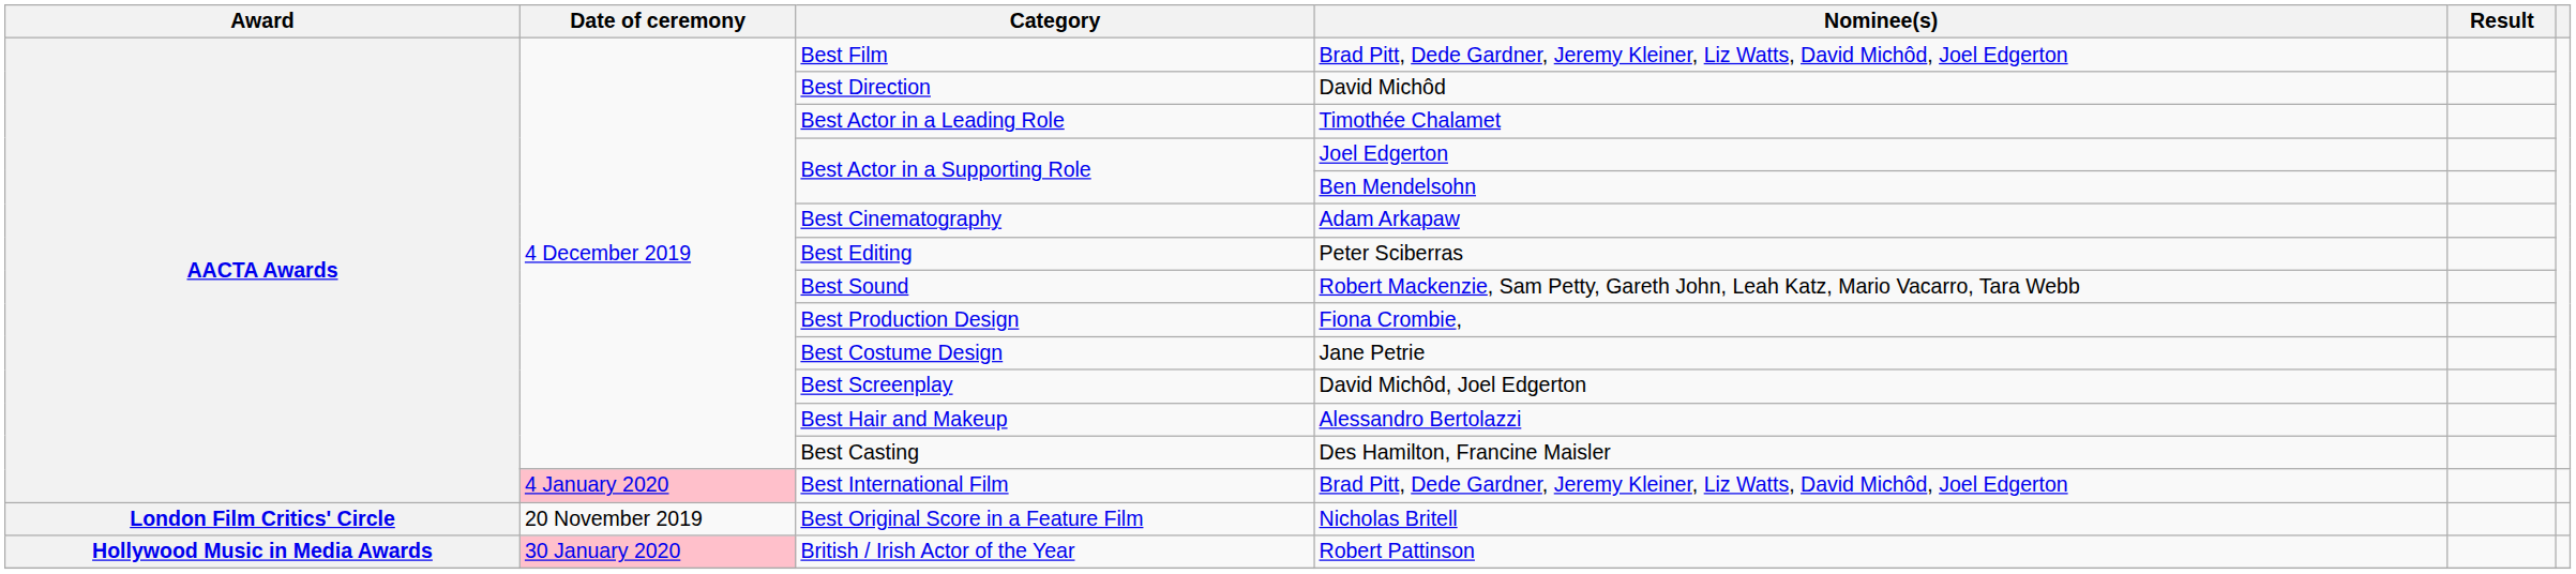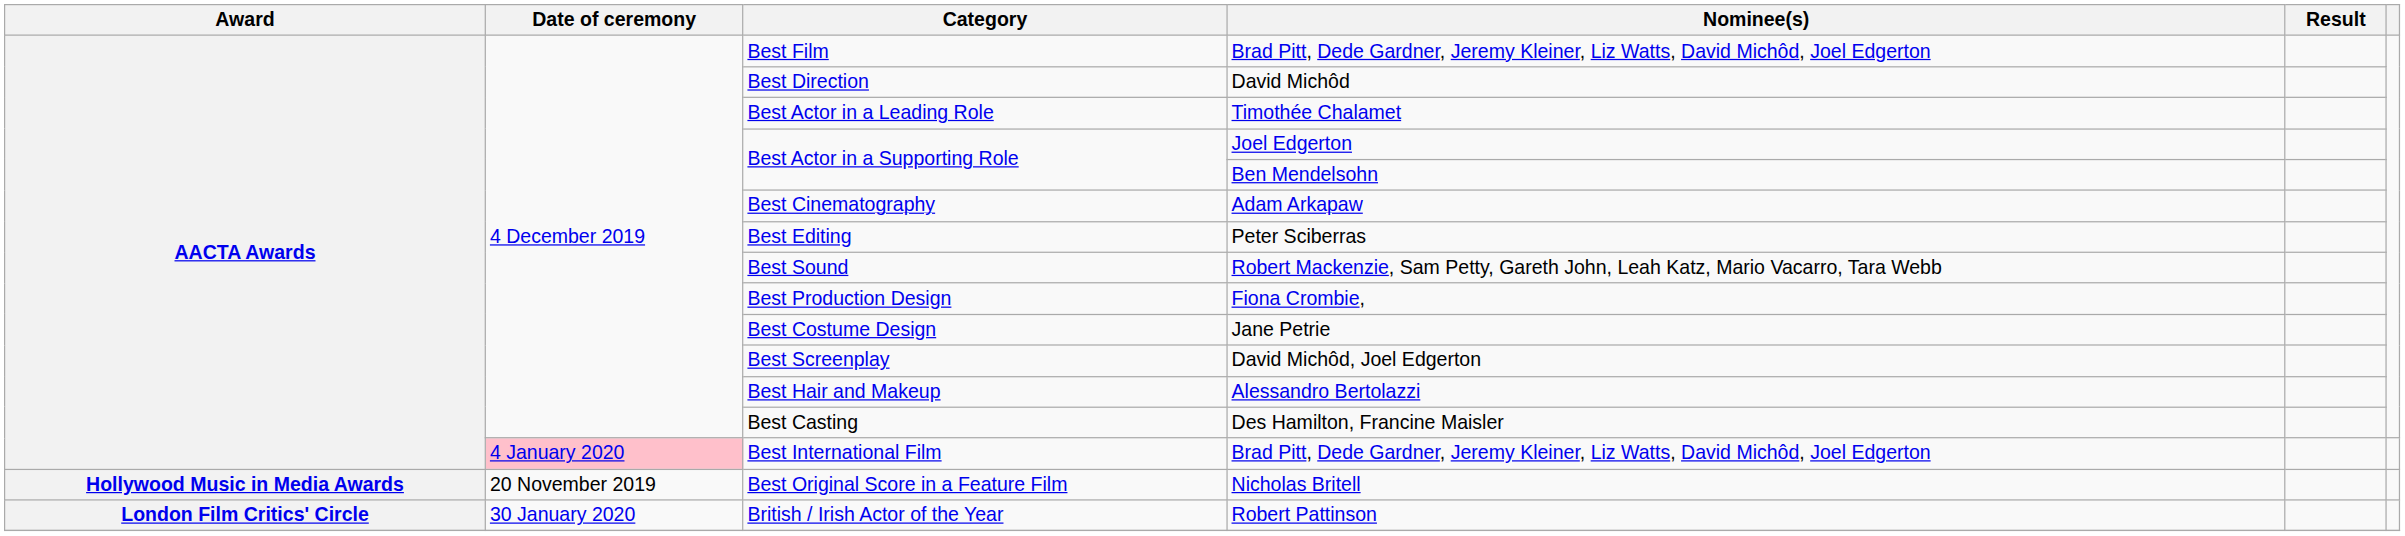Best Original Score in a Feature Film | Award: London Film Critics' Circle -> Hollywood Music in Media Awards
British / Irish Actor of the Year | Award: Hollywood Music in Media Awards -> London Film Critics' Circle
British / Irish Actor of the Year | Date of ceremony: pink background -> no background
